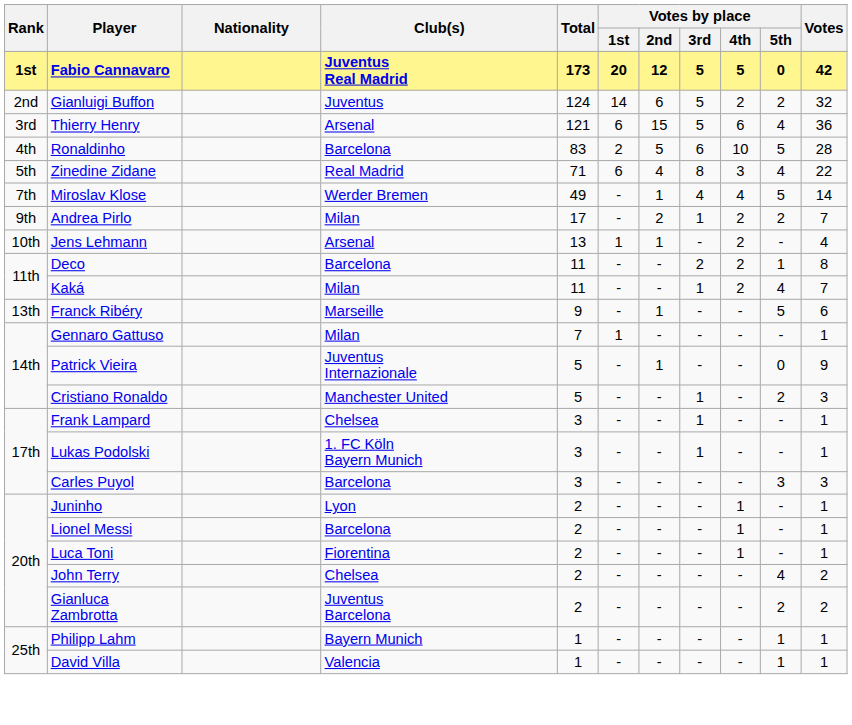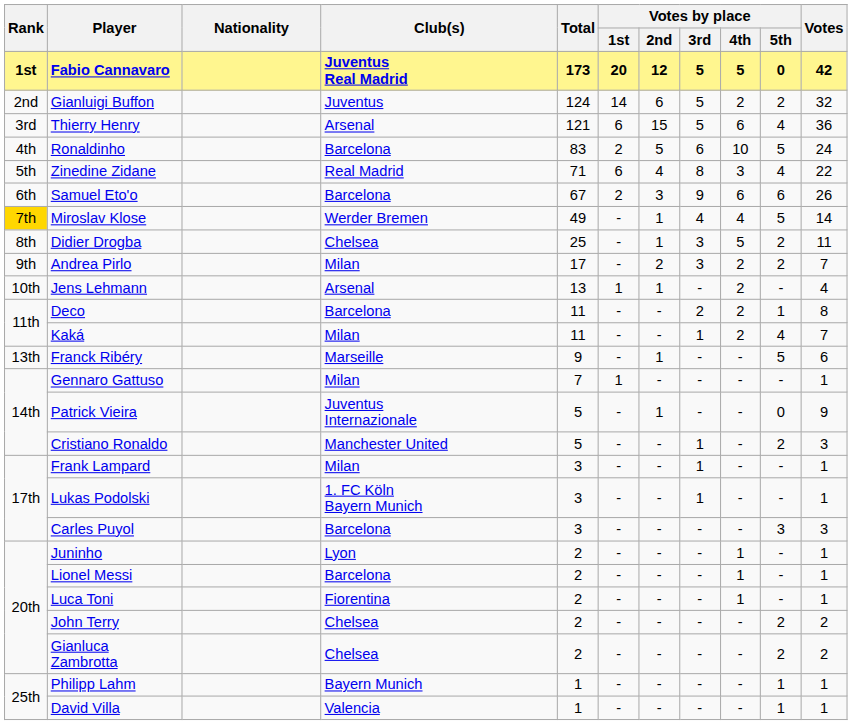Ronaldinho | Votes: 28 -> 24
+ row: 6th | Samuel Eto'o | Barcelona | 67 | 2 | 3 | 9 | 6 | 6 | 26
Miroslav Klose | Rank: no background -> gold background
+ row: 8th | Didier Drogba | Chelsea | 25 | - | 1 | 3 | 5 | 2 | 11
Andrea Pirlo | Votes by place / 3rd: 1 -> 3
Frank Lampard | Club(s): Chelsea -> Milan
John Terry | Votes by place / 5th: 4 -> 2
Gianluca Zambrotta | Club(s): Juventus Barcelona -> Chelsea
